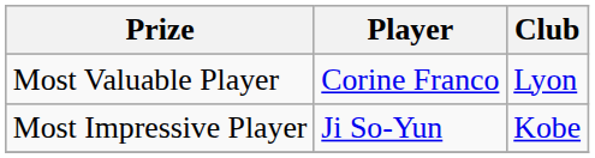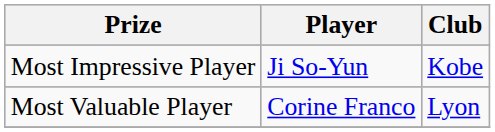rows swapped: Most Valuable Player <-> Most Impressive Player
